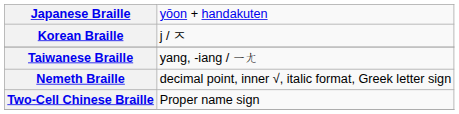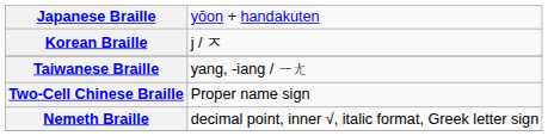rows swapped: Two-Cell Chinese Braille <-> Nemeth Braille
